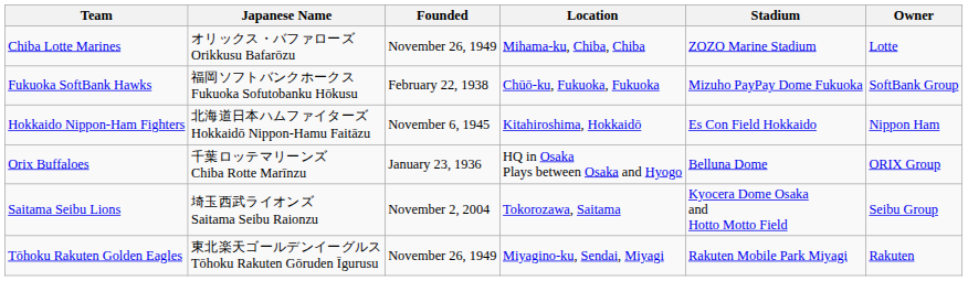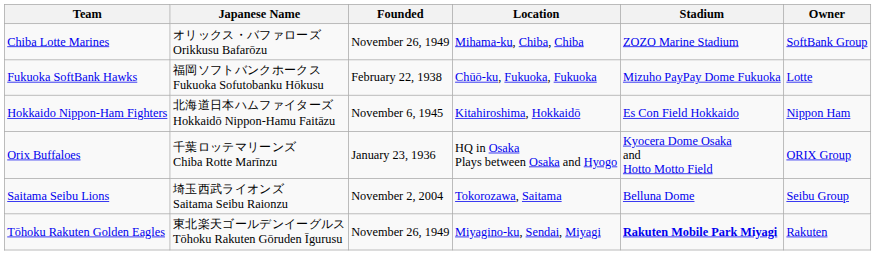Chiba Lotte Marines | Owner: Lotte -> SoftBank Group
Fukuoka SoftBank Hawks | Owner: SoftBank Group -> Lotte
Orix Buffaloes | Stadium: Belluna Dome -> Kyocera Dome Osaka and Hotto Motto Field
Saitama Seibu Lions | Stadium: Kyocera Dome Osaka and Hotto Motto Field -> Belluna Dome
Tōhoku Rakuten Golden Eagles | Stadium: normal -> bold
